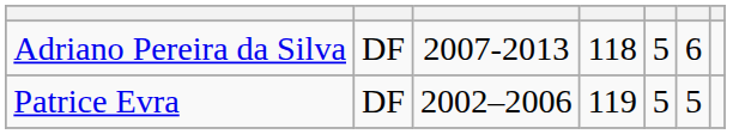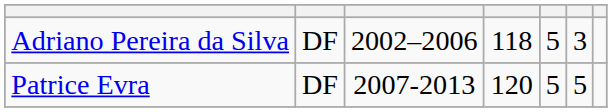Adriano Pereira da Silva | column 3: 2007-2013 -> 2002–2006
Adriano Pereira da Silva | column 6: 6 -> 3
Patrice Evra | column 3: 2002–2006 -> 2007-2013
Patrice Evra | column 4: 119 -> 120
